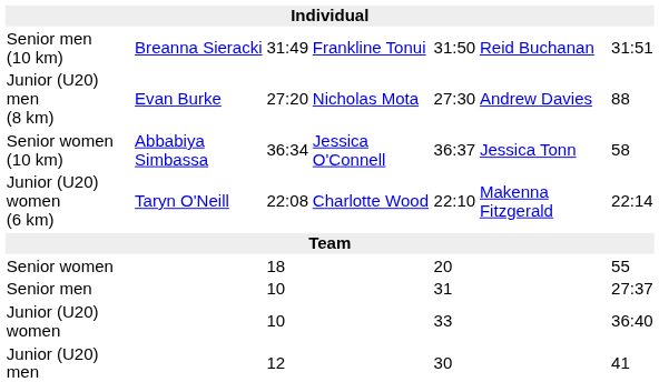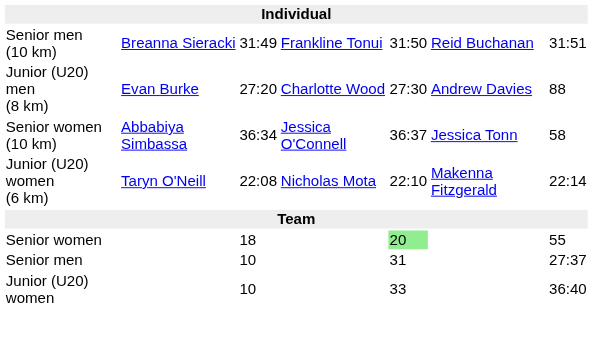Junior (U20) men (8 km) | column 4: Nicholas Mota -> Charlotte Wood
Junior (U20) women (6 km) | column 4: Charlotte Wood -> Nicholas Mota
Senior women | column 5: no background -> lightgreen background
- row: Junior (U20) men | 12 | 30 | 41
